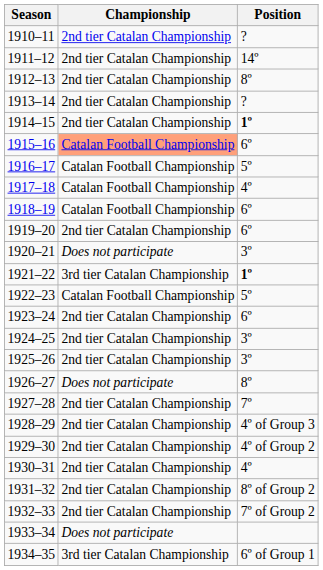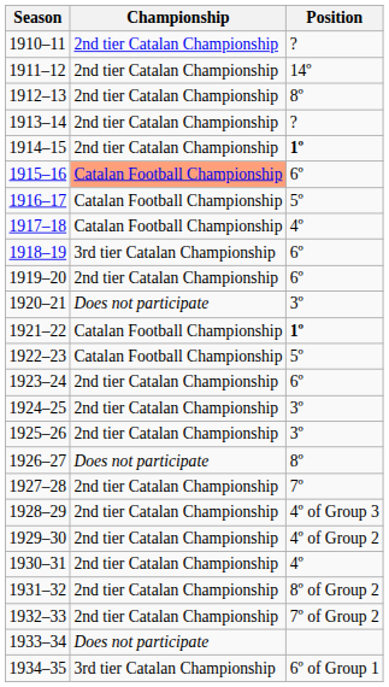1918–19 | Championship: Catalan Football Championship -> 3rd tier Catalan Championship
1921–22 | Championship: 3rd tier Catalan Championship -> Catalan Football Championship
